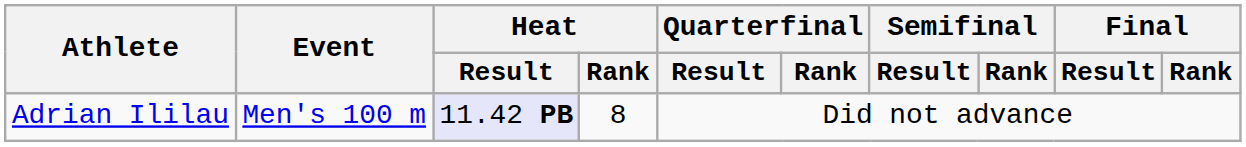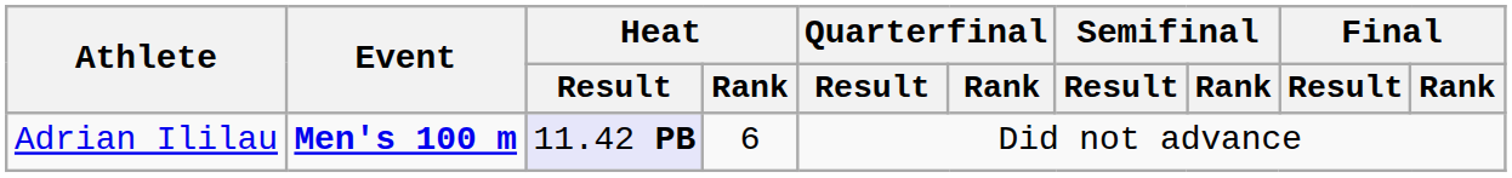Adrian Ililau | Event: normal -> bold
Adrian Ililau | Heat / Rank: 8 -> 6
